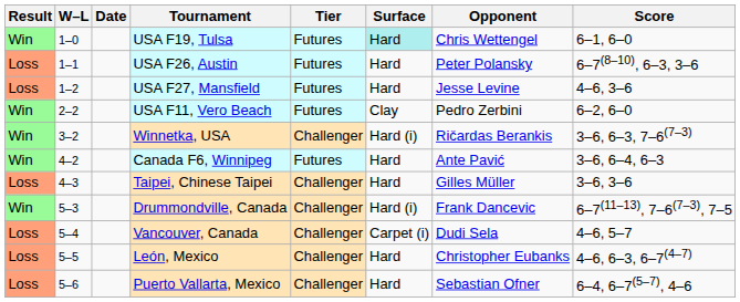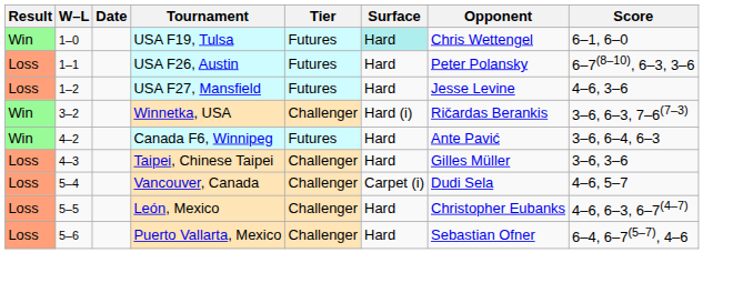- row: Win | 2–2 | USA F11, Vero Beach | Futures | Clay | Pedro Zerbini | 6–2, 6–0
- row: Win | 5–3 | Drummondville, Canada | Challenger | Hard (i) | Frank Dancevic | 6–7(11–13), 7–6(7–3), 7–5
